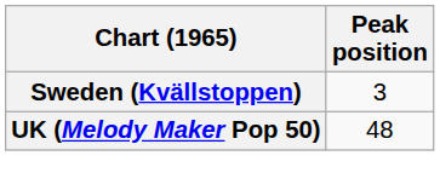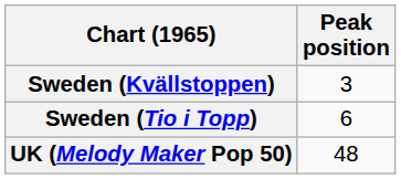+ row: Sweden (Tio i Topp) | 6
